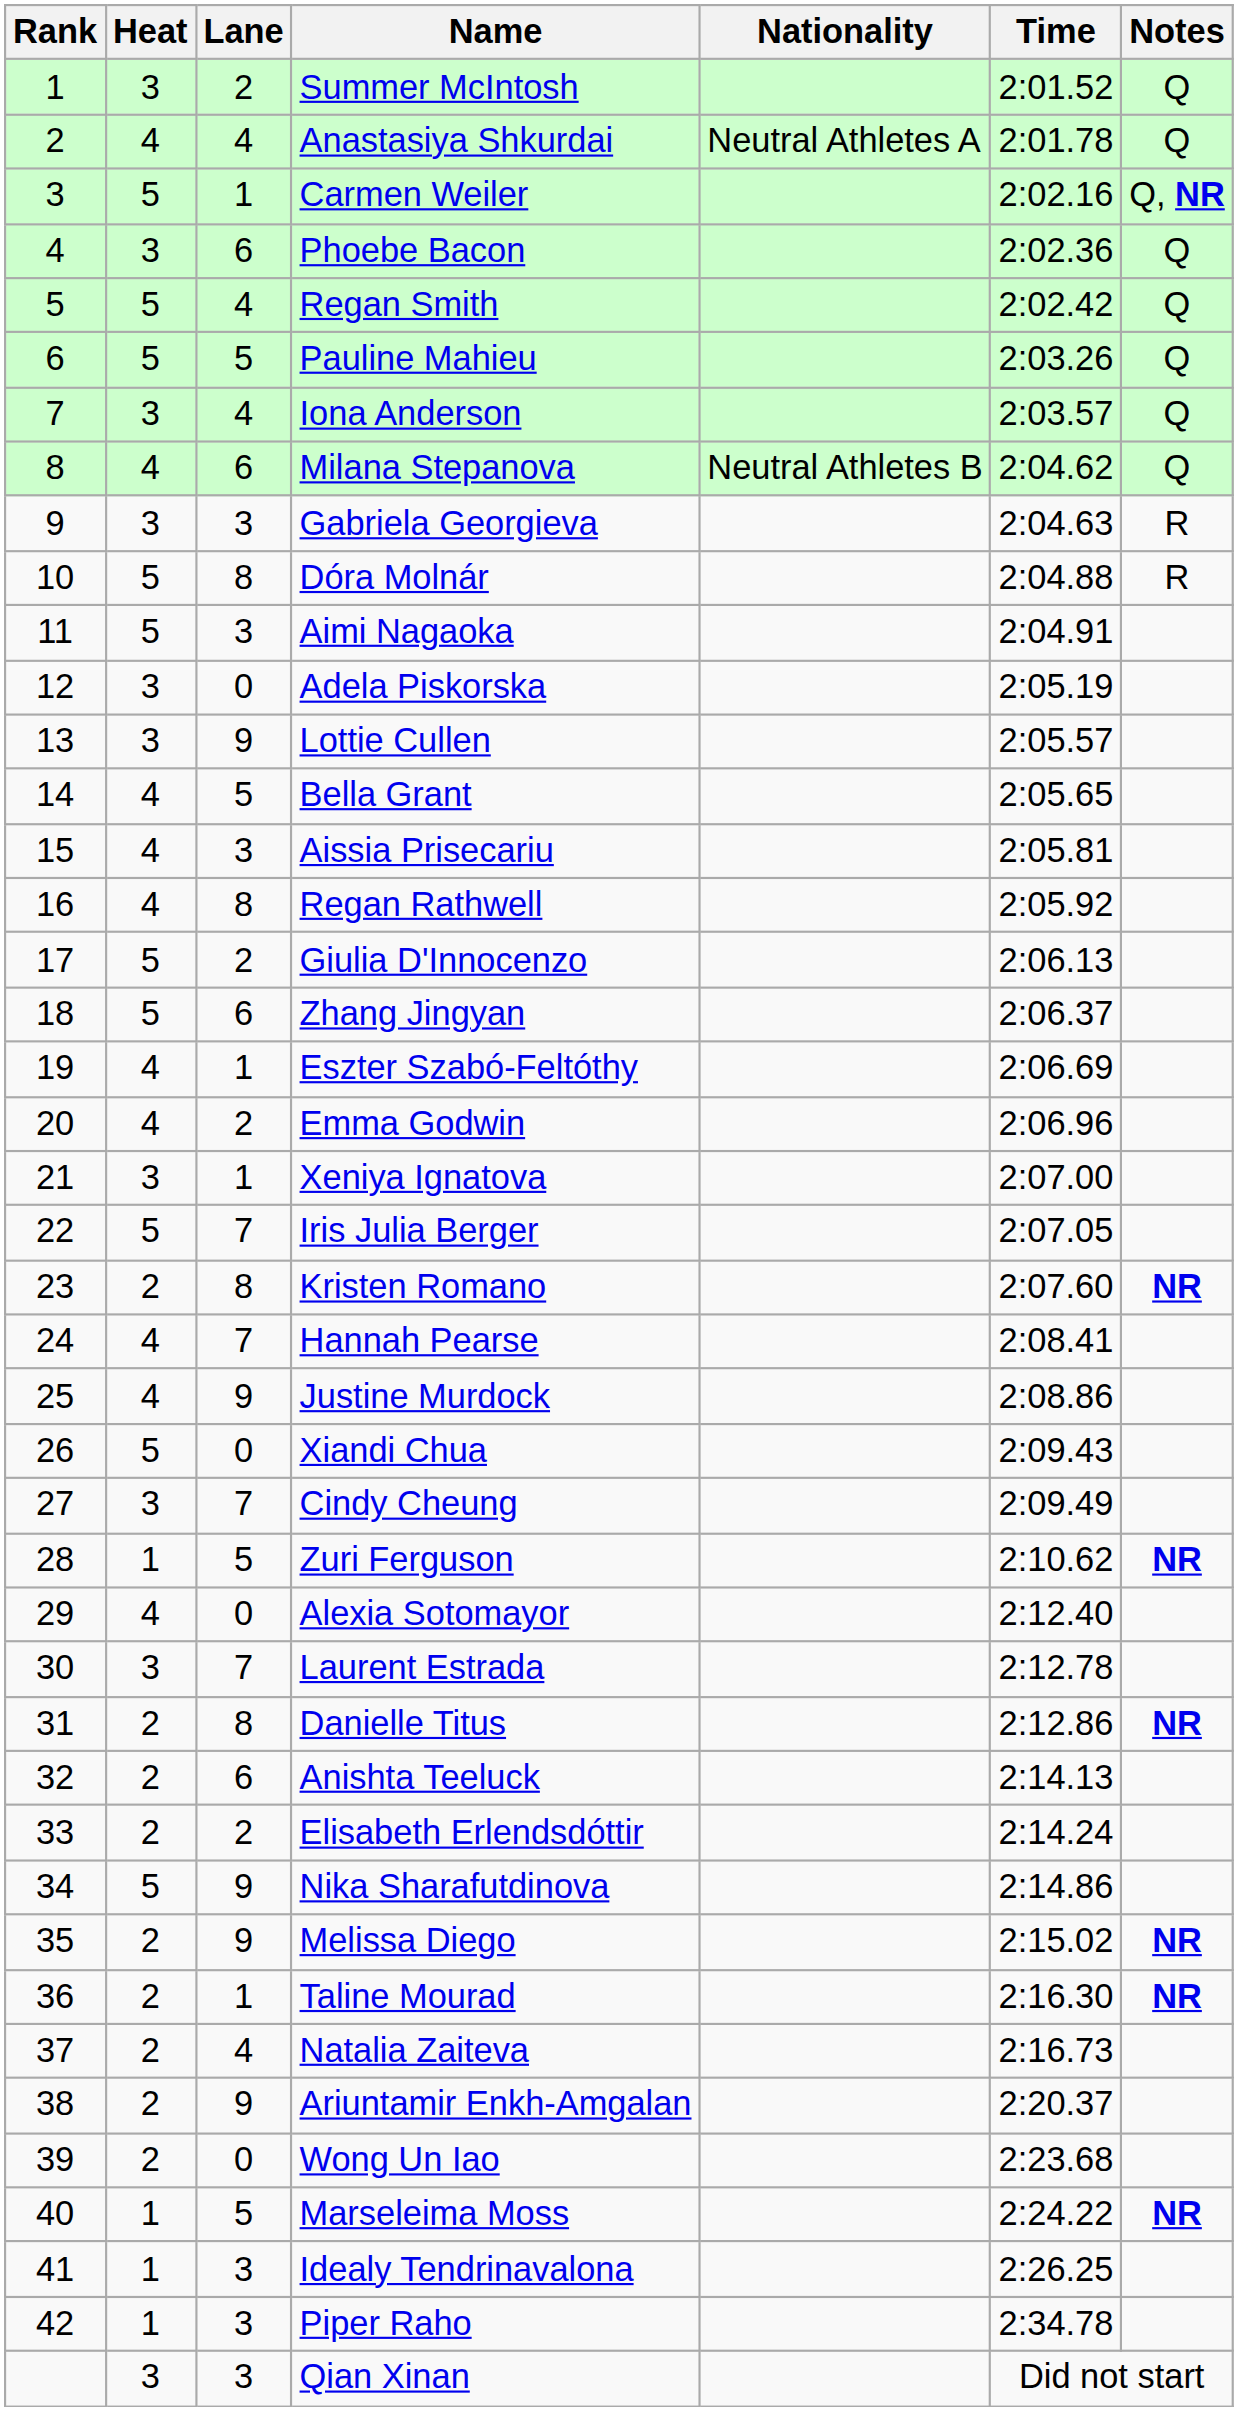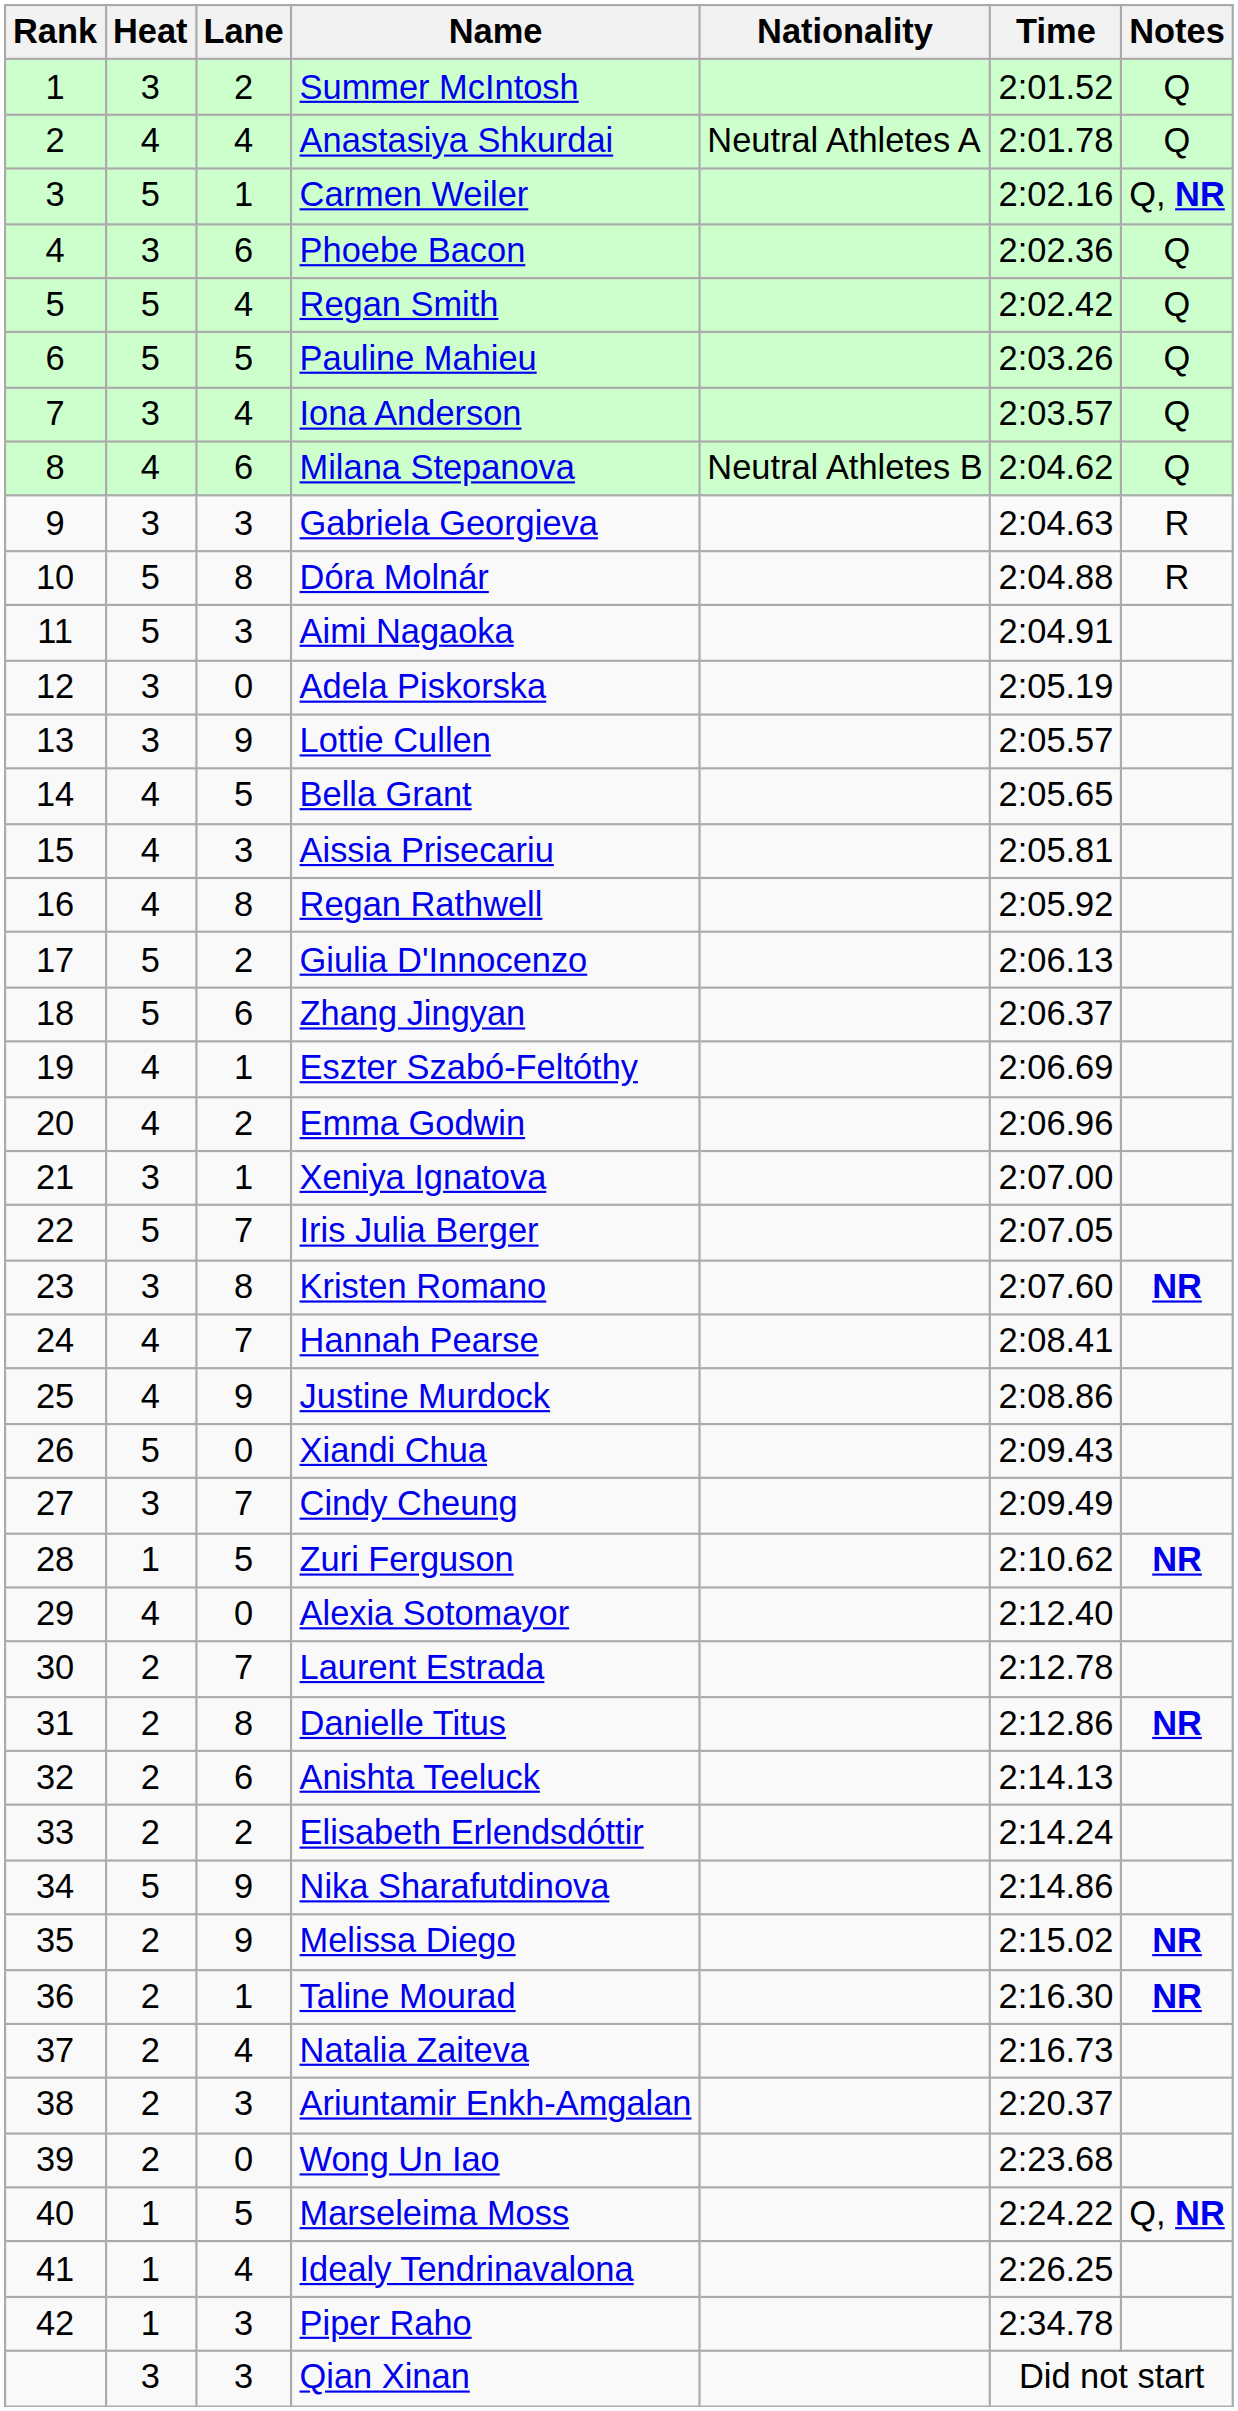Kristen Romano | Heat: 2 -> 3
Laurent Estrada | Heat: 3 -> 2
Ariuntamir Enkh-Amgalan | Lane: 9 -> 3
Marseleima Moss | Notes: NR -> Q, NR
Idealy Tendrinavalona | Lane: 3 -> 4
